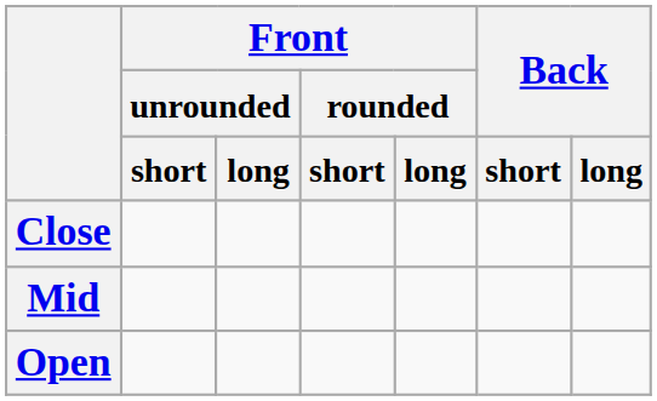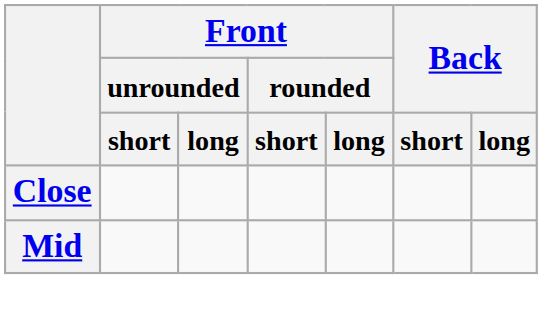- row: Open
